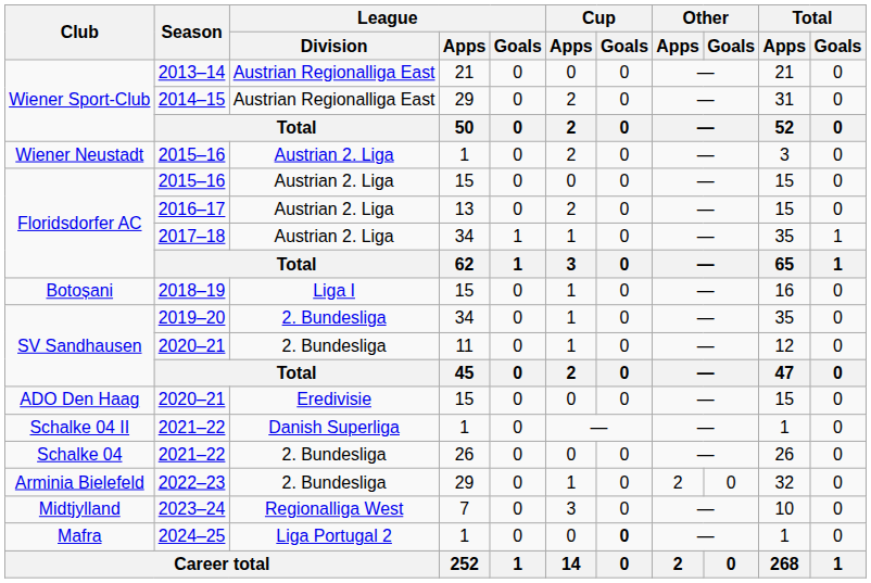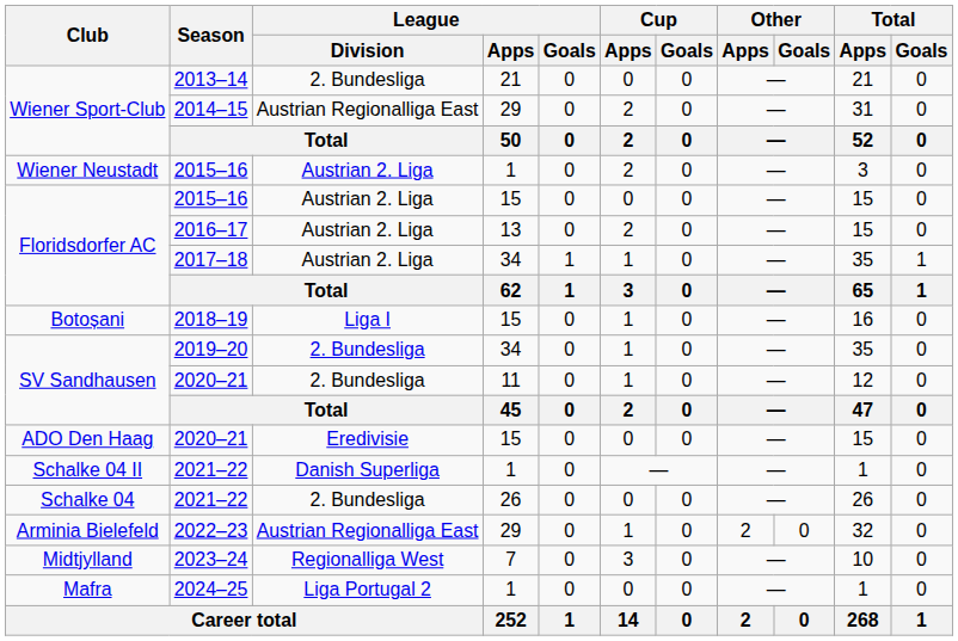2013–14 | League / Division: Austrian Regionalliga East -> 2. Bundesliga
2022–23 | League / Division: 2. Bundesliga -> Austrian Regionalliga East
2024–25 | Cup / Goals: bold -> normal
